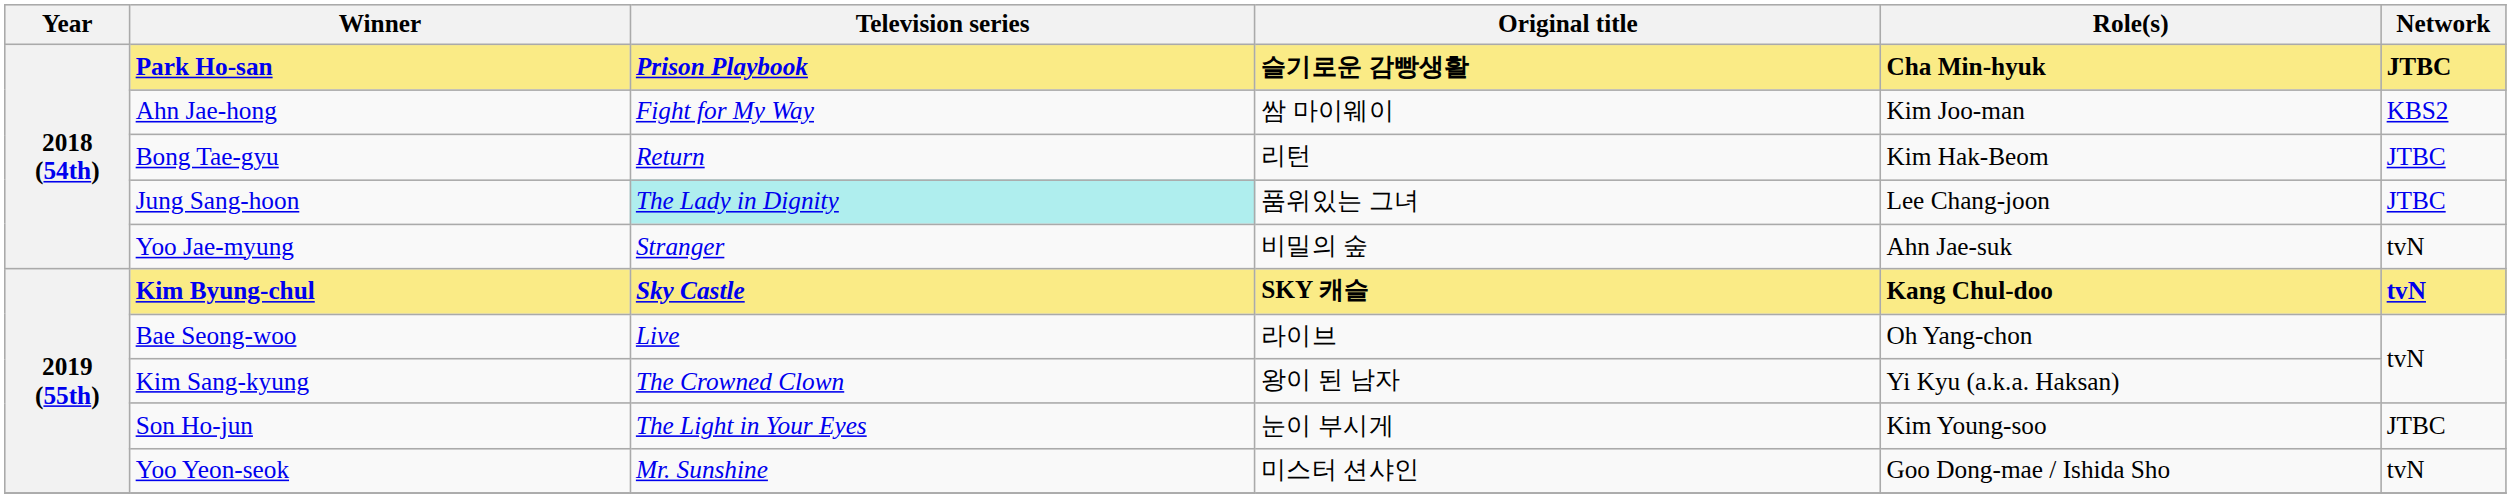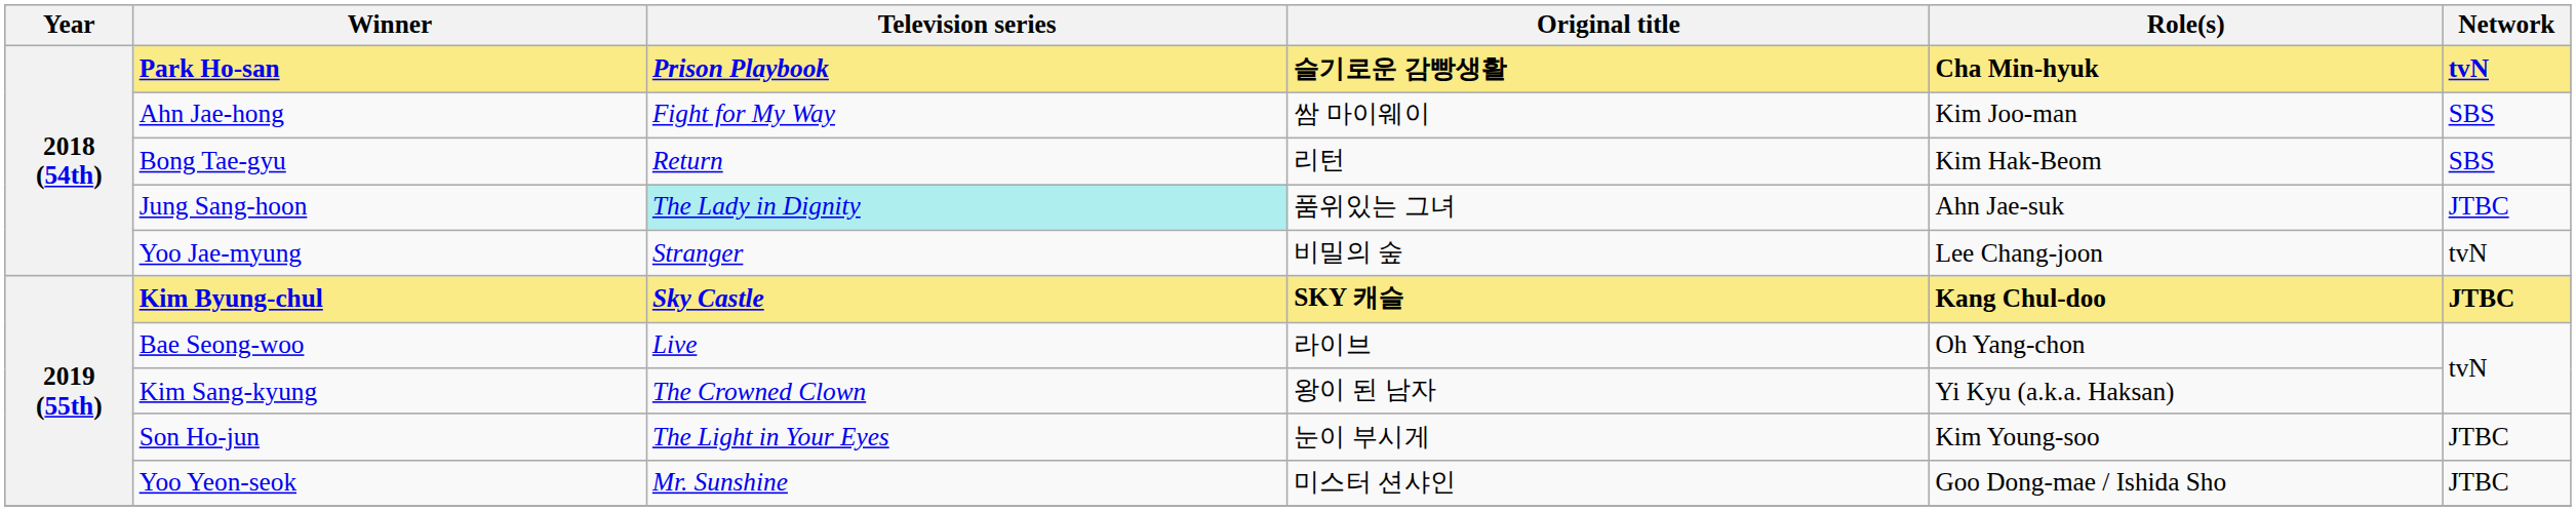Park Ho-san | Network: JTBC -> tvN
Ahn Jae-hong | Network: KBS2 -> SBS
Bong Tae-gyu | Network: JTBC -> SBS
Jung Sang-hoon | Role(s): Lee Chang-joon -> Ahn Jae-suk
Yoo Jae-myung | Role(s): Ahn Jae-suk -> Lee Chang-joon
Kim Byung-chul | Network: tvN -> JTBC
Yoo Yeon-seok | Network: tvN -> JTBC
